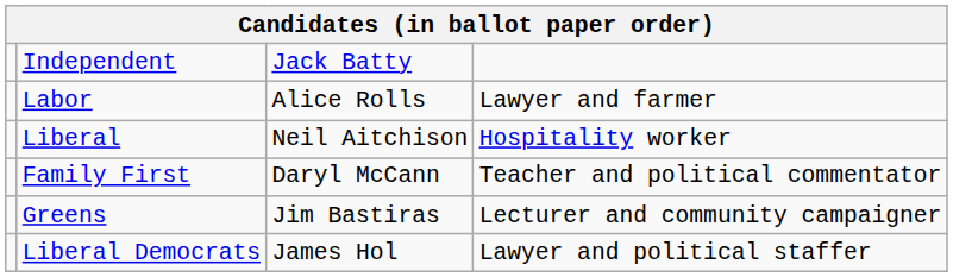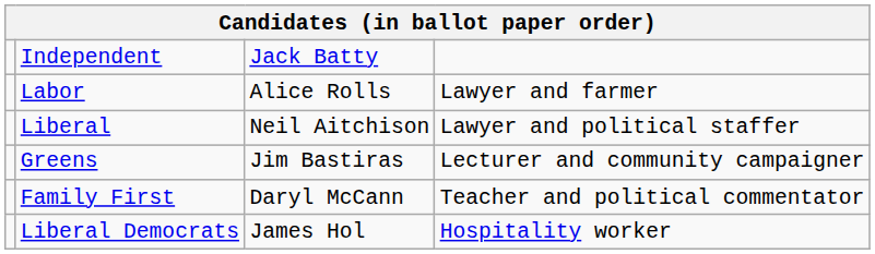Liberal | column 4: Hospitality worker -> Lawyer and political staffer
rows swapped: Greens <-> Family First
Liberal Democrats | column 4: Lawyer and political staffer -> Hospitality worker
